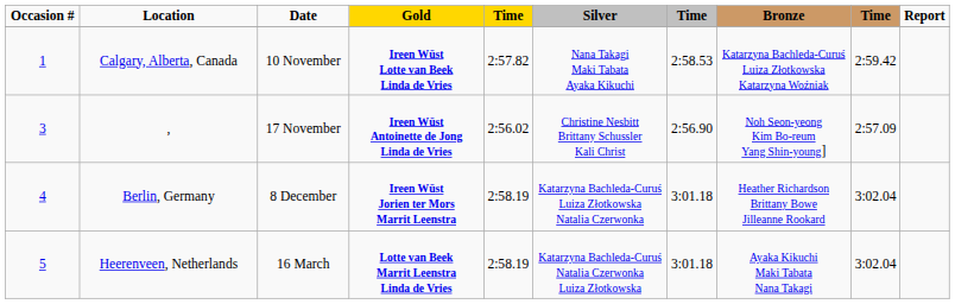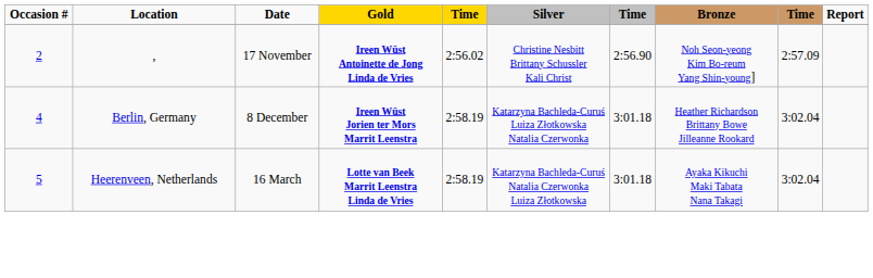- row: 1 | Calgary, Alberta, Canada | 10 November | Ireen Wüst Lotte van Beek Linda de Vries | 2:57.82 | Nana Takagi Maki Tabata Ayaka Kikuchi | 2:58.53 | Katarzyna Bachleda-Curuś Luiza Złotkowska Katarzyna Woźniak | 2:59.42
, | Occasion #: 3 -> 2
